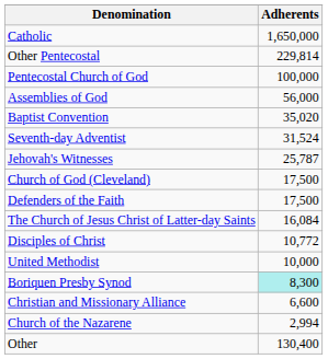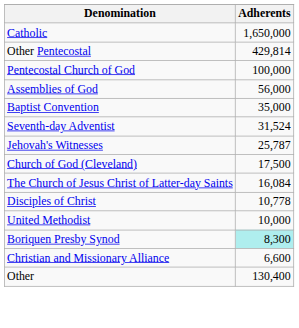Other Pentecostal | Adherents: 229,814 -> 429,814
Baptist Convention | Adherents: 35,020 -> 35,000
- row: Defenders of the Faith | 17,500
Disciples of Christ | Adherents: 10,772 -> 10,778
- row: Church of the Nazarene | 2,994
